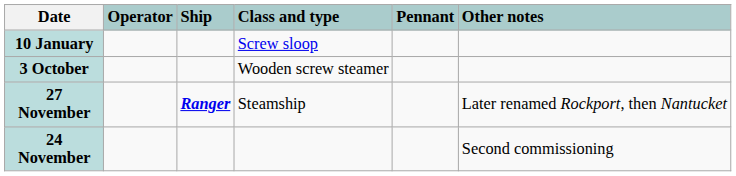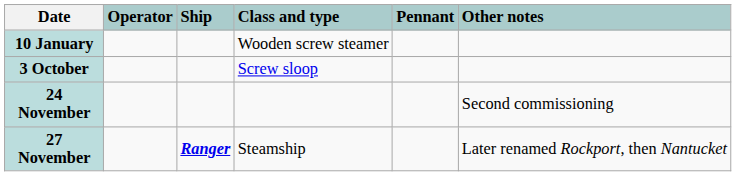10 January | Class and type: Screw sloop -> Wooden screw steamer
3 October | Class and type: Wooden screw steamer -> Screw sloop
rows swapped: 24 November <-> 27 November
